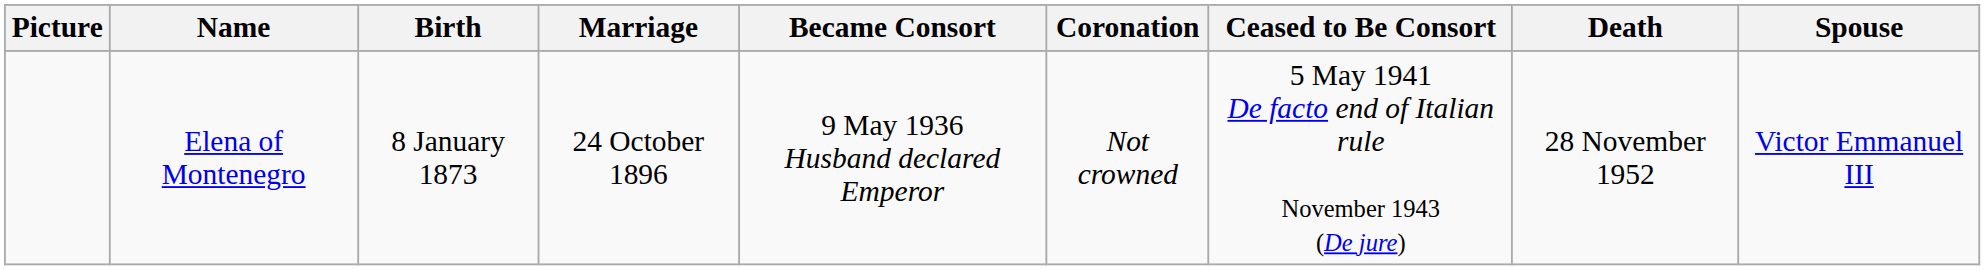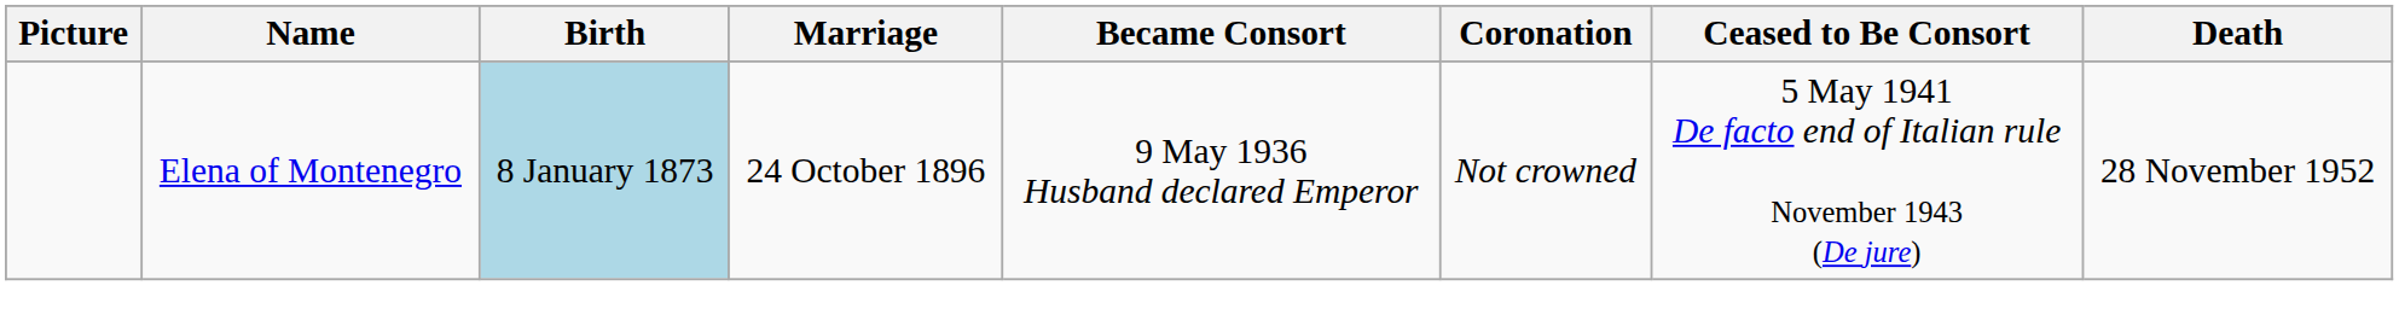- column: Spouse | Victor Emmanuel III
Elena of Montenegro | Birth: no background -> lightblue background
